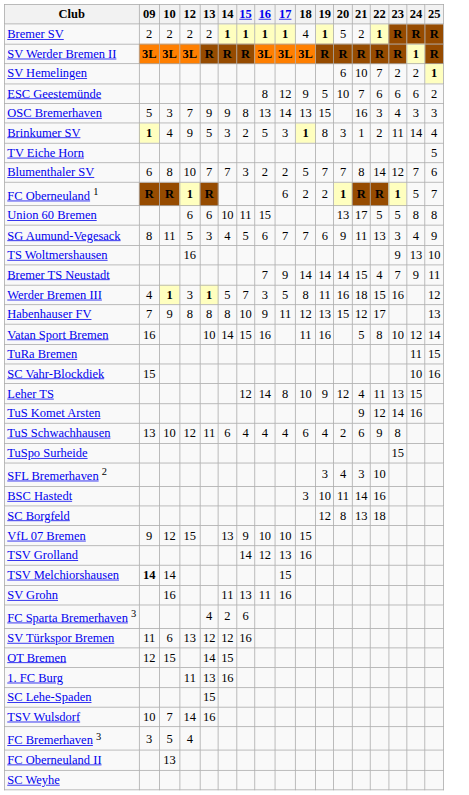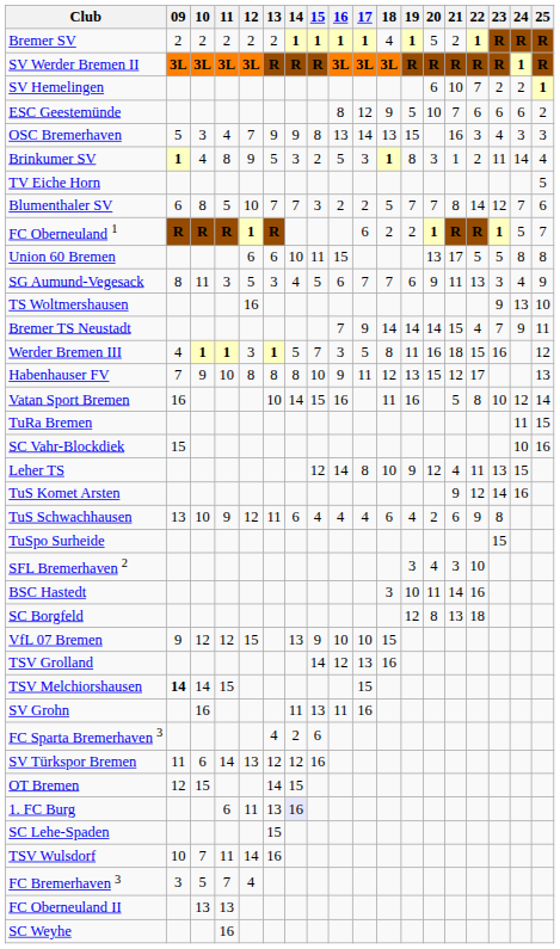+ column: 11 | 2 | 3L | 4 | 8 | 5 | R | 3 | 1 | 10 | 9 | 12 | 15 | 14 | 6 | 11 | 7 | 13 | 16
1. FC Burg | 14: no background -> lavender background
